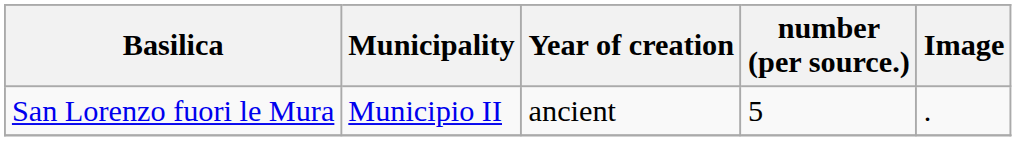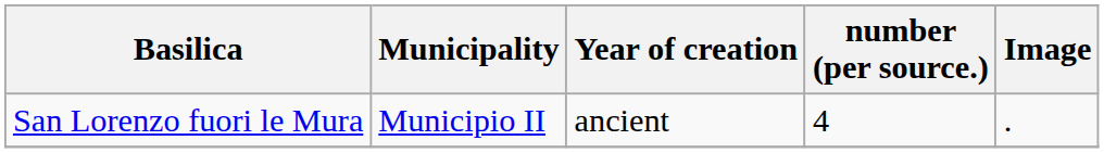San Lorenzo fuori le Mura | number (per source.): 5 -> 4
